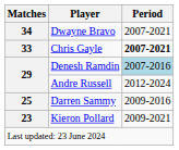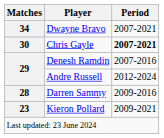Chris Gayle | Matches: 33 -> 30
Denesh Ramdin | Period: lightblue background -> no background
Darren Sammy | Matches: 25 -> 28
